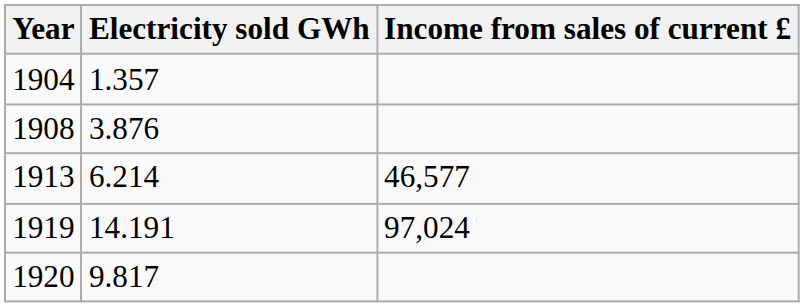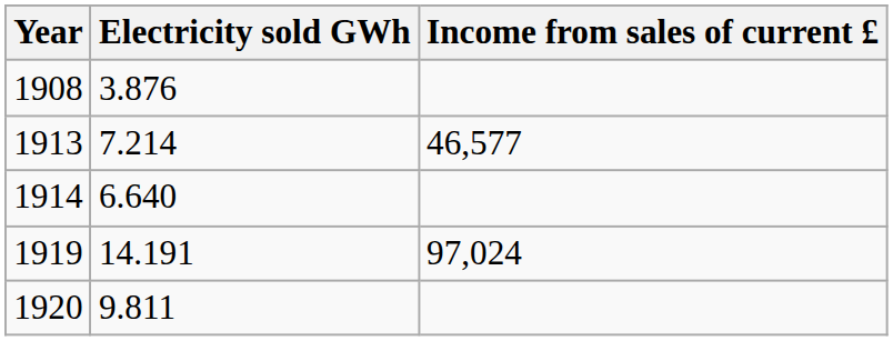- row: 1904 | 1.357
1913 | Electricity sold GWh: 6.214 -> 7.214
+ row: 1914 | 6.640
1920 | Electricity sold GWh: 9.817 -> 9.811
